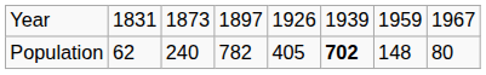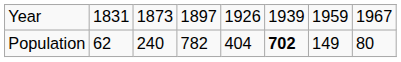Population | column 5: 405 -> 404
Population | column 7: 148 -> 149
